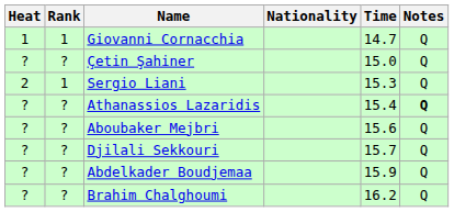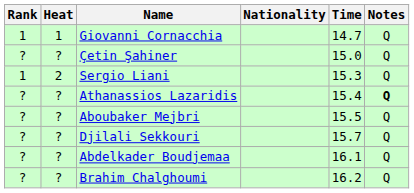columns swapped: Rank <-> Heat
Aboubaker Mejbri | Time: 15.6 -> 15.5
Abdelkader Boudjemaa | Time: 15.9 -> 16.1
